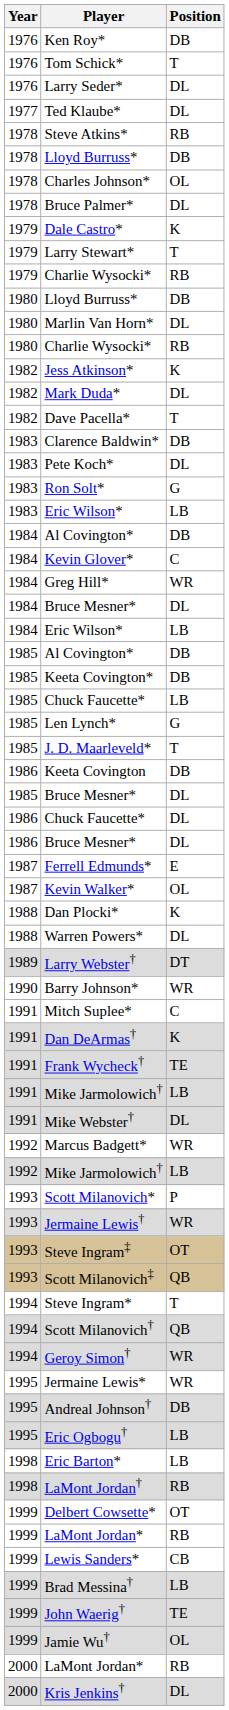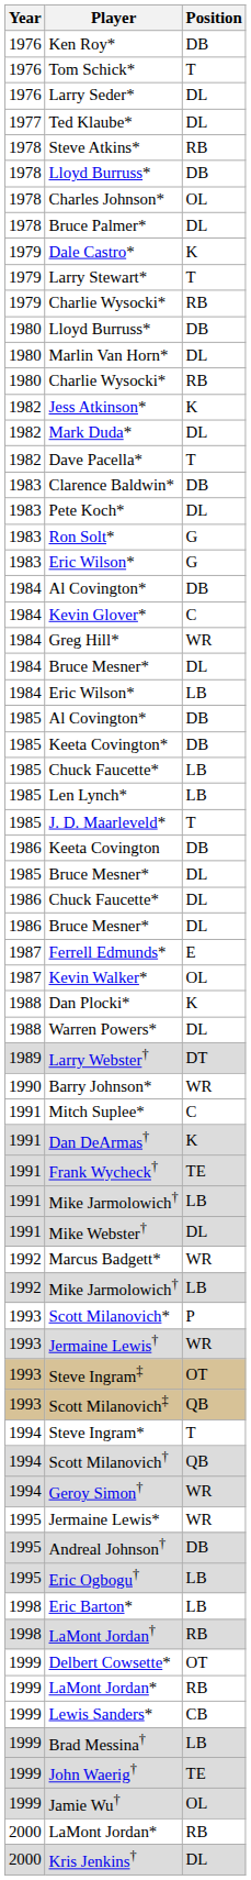1983 / Eric Wilson* | Position: LB -> G
Len Lynch* | Position: G -> LB
